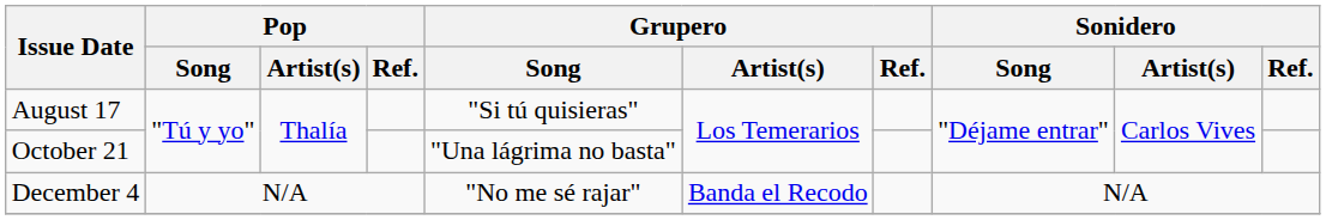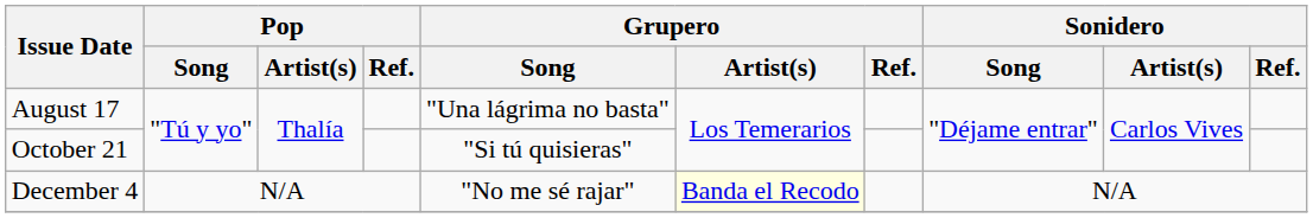August 17 | Grupero / Song: "Si tú quisieras" -> "Una lágrima no basta"
October 21 | Grupero / Song: "Una lágrima no basta" -> "Si tú quisieras"
December 4 | Grupero / Artist(s): no background -> lightyellow background
